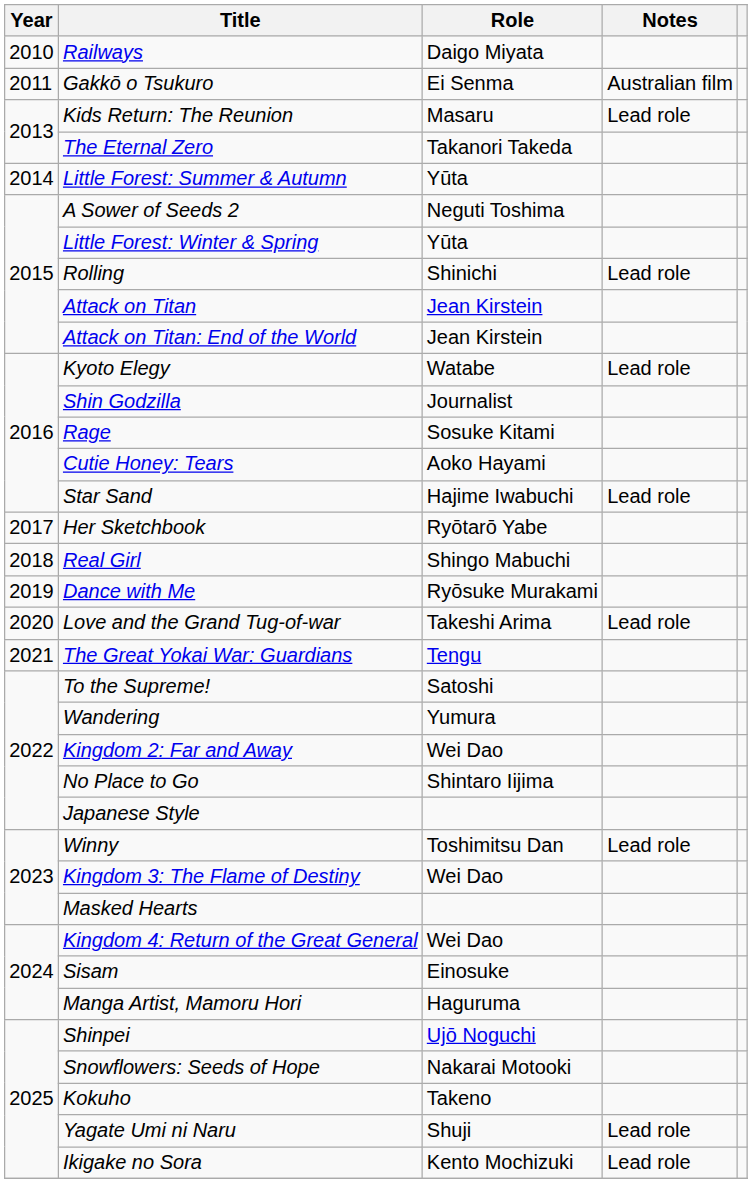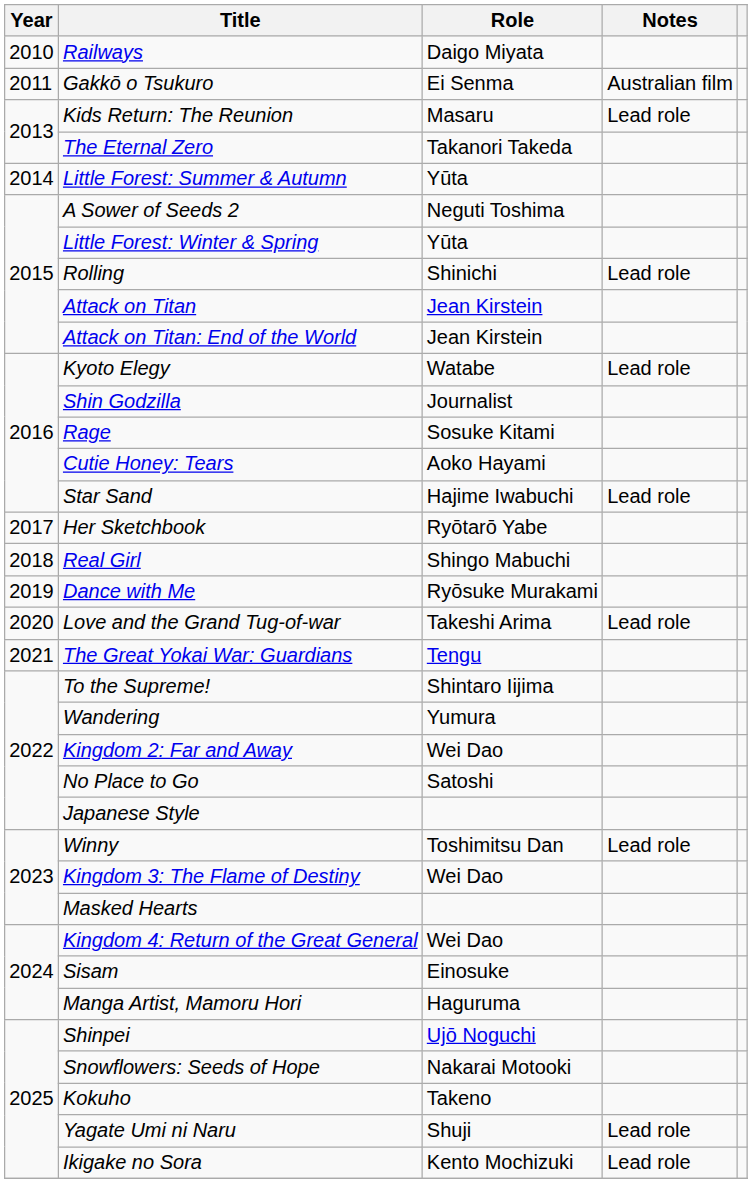To the Supreme! | Role: Satoshi -> Shintaro Iijima
No Place to Go | Role: Shintaro Iijima -> Satoshi
